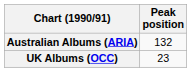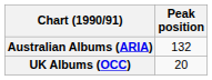UK Albums (OCC) | Peak position: 23 -> 20
